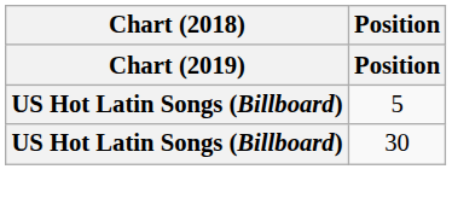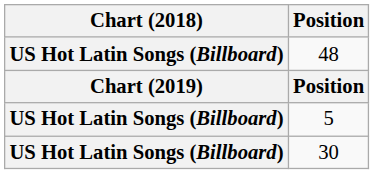+ row: US Hot Latin Songs (Billboard) | 48
